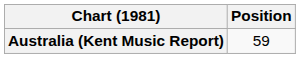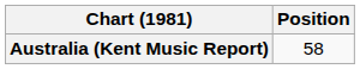Australia (Kent Music Report) | Position: 59 -> 58
